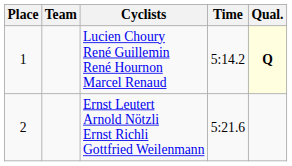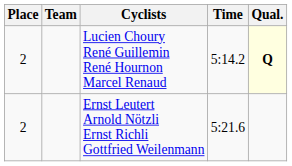Lucien Choury René Guillemin René Hournon Marcel Renaud | Place: 1 -> 2
